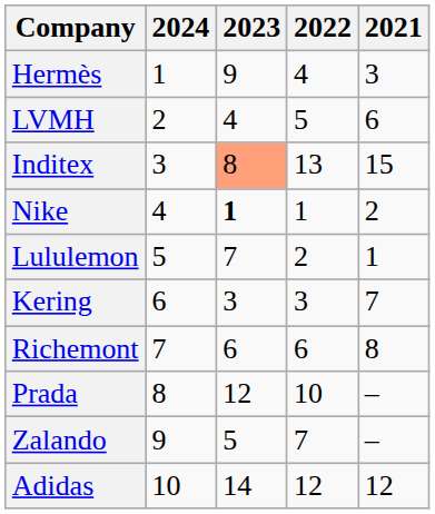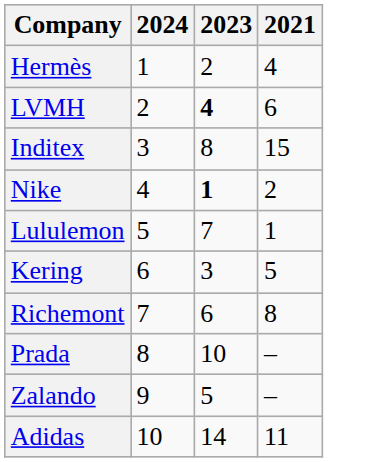- column: 2022 | 4 | 5 | 13 | 1 | 2 | 3 | 6 | 10 | 7 | 12
Hermès | 2023: 9 -> 2
Hermès | 2021: 3 -> 4
LVMH | 2023: normal -> bold
Inditex | 2023: lightsalmon background -> no background
Kering | 2021: 7 -> 5
Prada | 2023: 12 -> 10
Adidas | 2021: 12 -> 11
